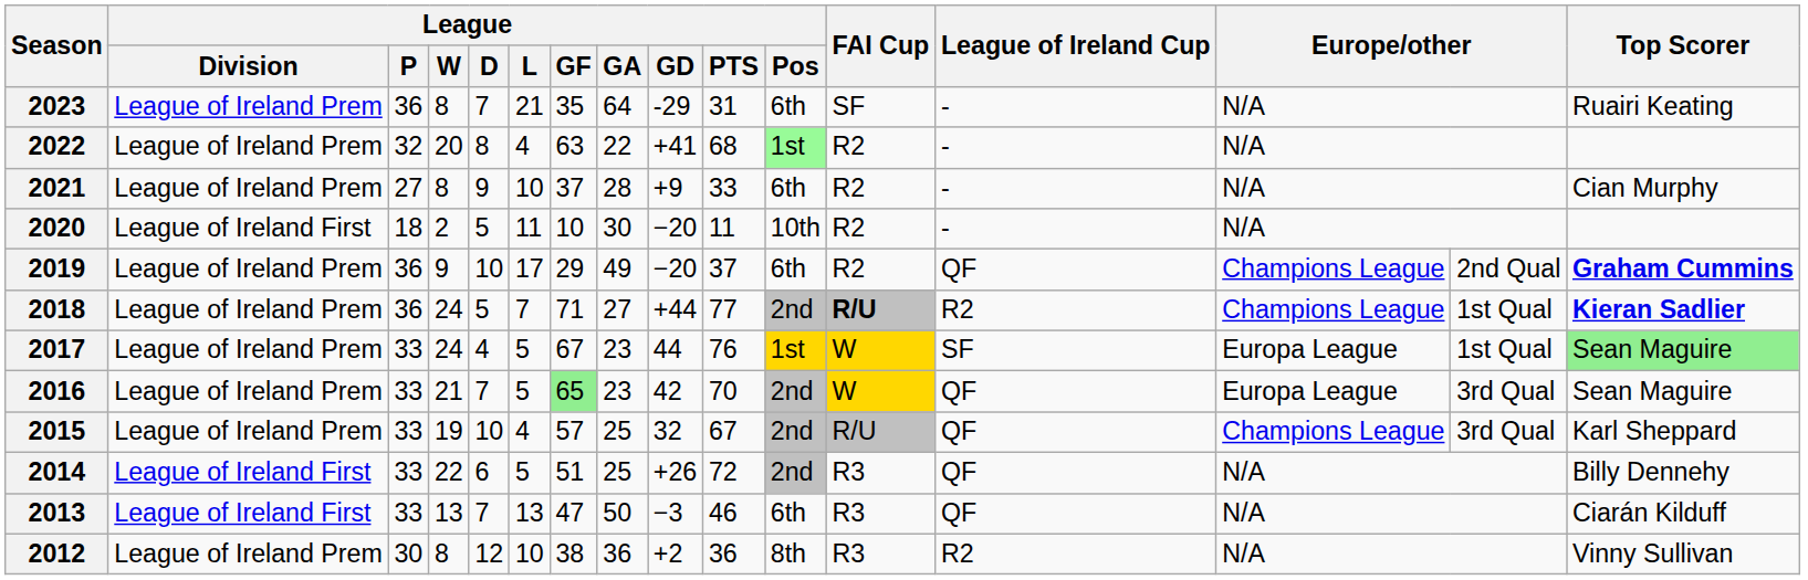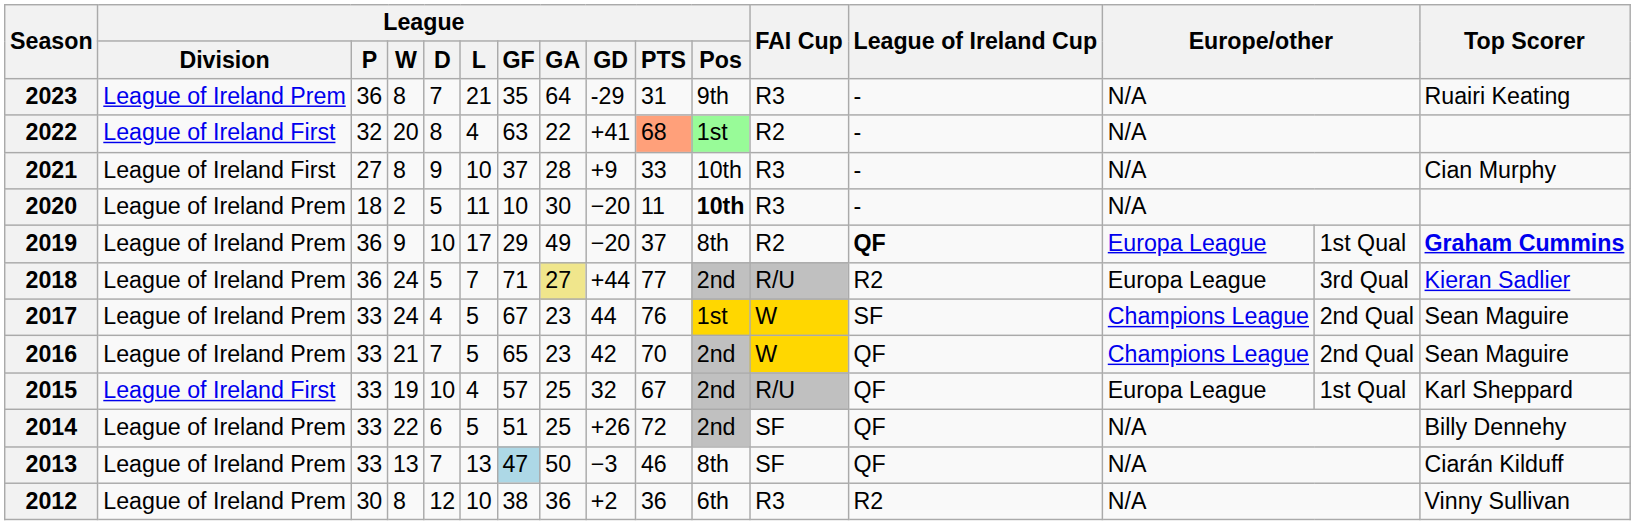2023 | League / Pos: 6th -> 9th
2023 | FAI Cup: SF -> R3
2022 | League / Division: League of Ireland Prem -> League of Ireland First
2022 | League / PTS: no background -> lightsalmon background
2021 | League / Division: League of Ireland Prem -> League of Ireland First
2021 | League / Pos: 6th -> 10th
2021 | FAI Cup: R2 -> R3
2020 | League / Division: League of Ireland First -> League of Ireland Prem
2020 | League / Pos: normal -> bold
2020 | FAI Cup: R2 -> R3
2019 | League / Pos: 6th -> 8th
2019 | League of Ireland Cup: normal -> bold
2019 | column 14: Champions League -> Europa League
2019 | column 15: 2nd Qual -> 1st Qual
2018 | League / GA: no background -> khaki background
2018 | FAI Cup: bold -> normal
2018 | column 14: Champions League -> Europa League
2018 | column 15: 1st Qual -> 3rd Qual
2018 | Top Scorer: bold -> normal
2017 | column 14: Europa League -> Champions League
2017 | column 15: 1st Qual -> 2nd Qual
2017 | Top Scorer: lightgreen background -> no background
2016 | League / GF: lightgreen background -> no background
2016 | column 14: Europa League -> Champions League
2016 | column 15: 3rd Qual -> 2nd Qual
2015 | League / Division: League of Ireland Prem -> League of Ireland First
2015 | column 14: Champions League -> Europa League
2015 | column 15: 3rd Qual -> 1st Qual
2014 | League / Division: League of Ireland First -> League of Ireland Prem
2014 | FAI Cup: R3 -> SF
2013 | League / Division: League of Ireland First -> League of Ireland Prem
2013 | League / GF: no background -> lightblue background
2013 | League / Pos: 6th -> 8th
2013 | FAI Cup: R3 -> SF
2012 | League / Pos: 8th -> 6th
